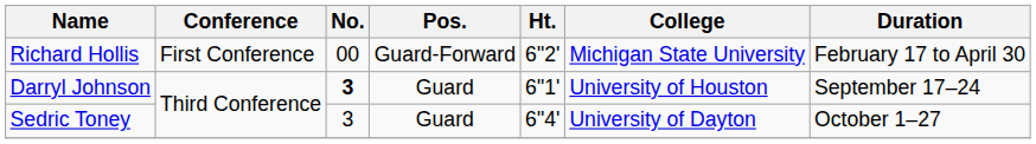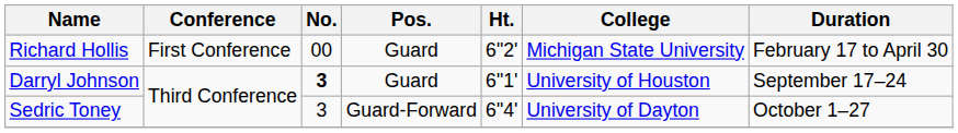Richard Hollis | Pos.: Guard-Forward -> Guard
Sedric Toney | Pos.: Guard -> Guard-Forward
